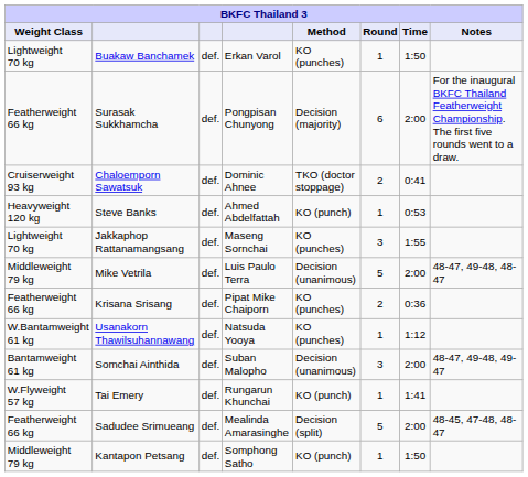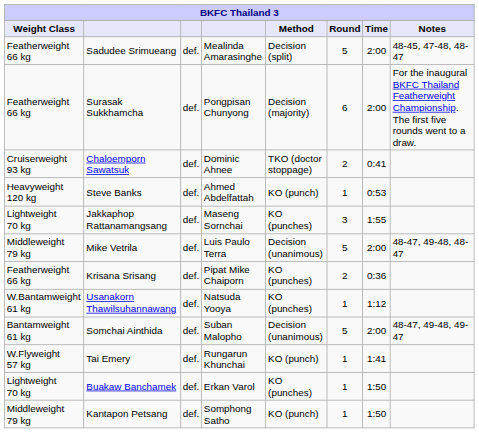rows swapped: Buakaw Banchamek <-> Sadudee Srimueang
Somchai Ainthida | Round: 3 -> 5
